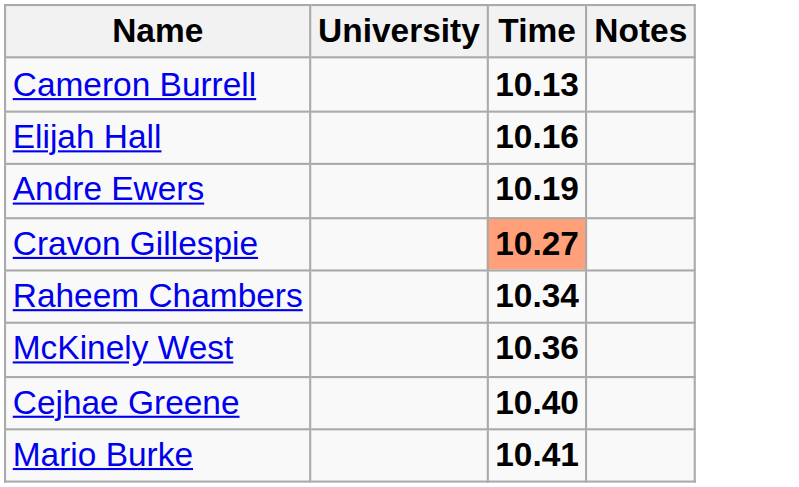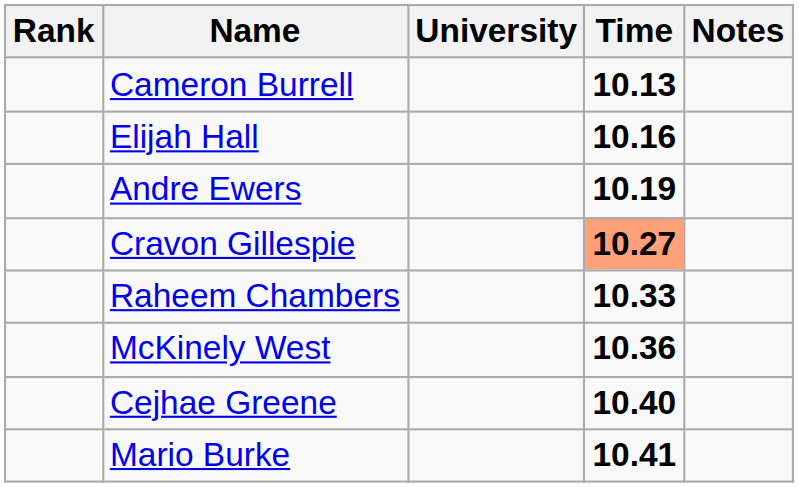+ column: Rank
Raheem Chambers | Time: 10.34 -> 10.33
